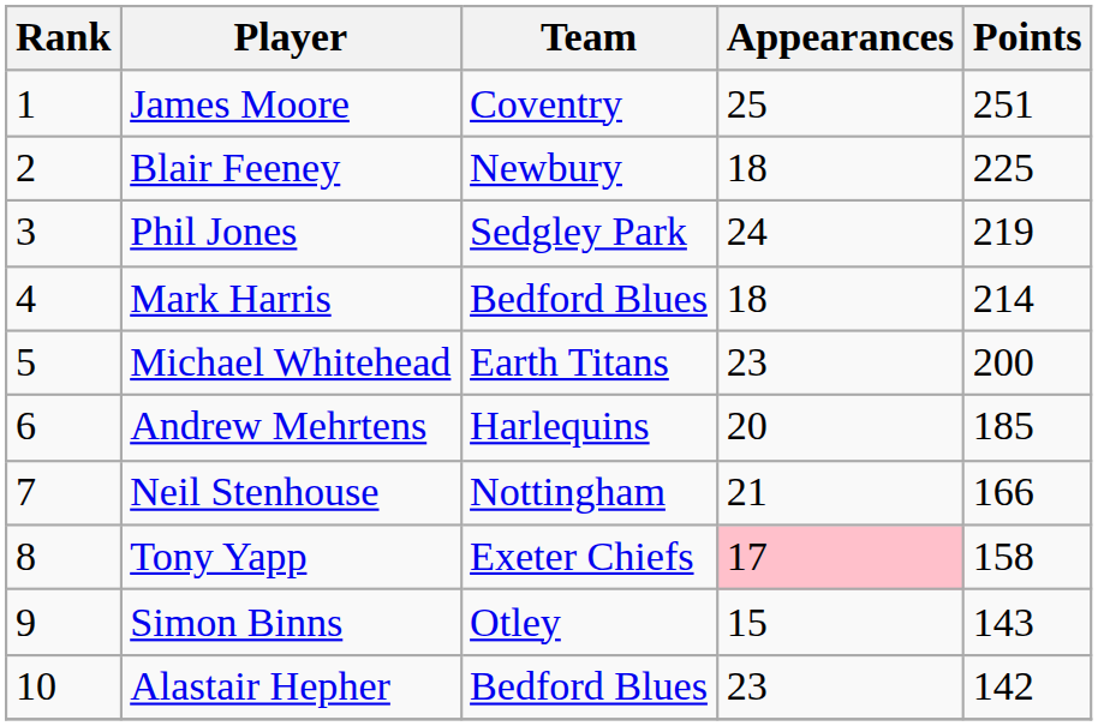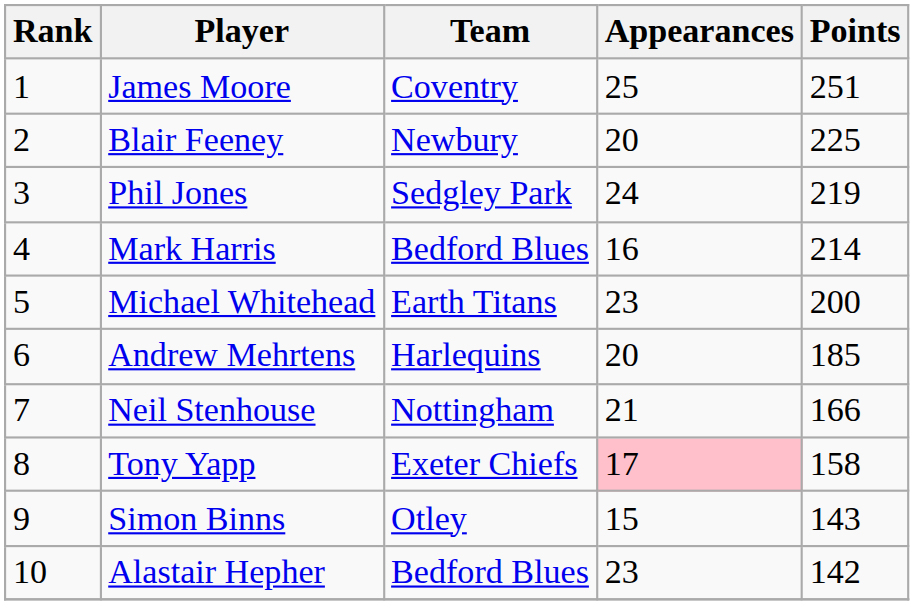Blair Feeney | Appearances: 18 -> 20
Mark Harris | Appearances: 18 -> 16
